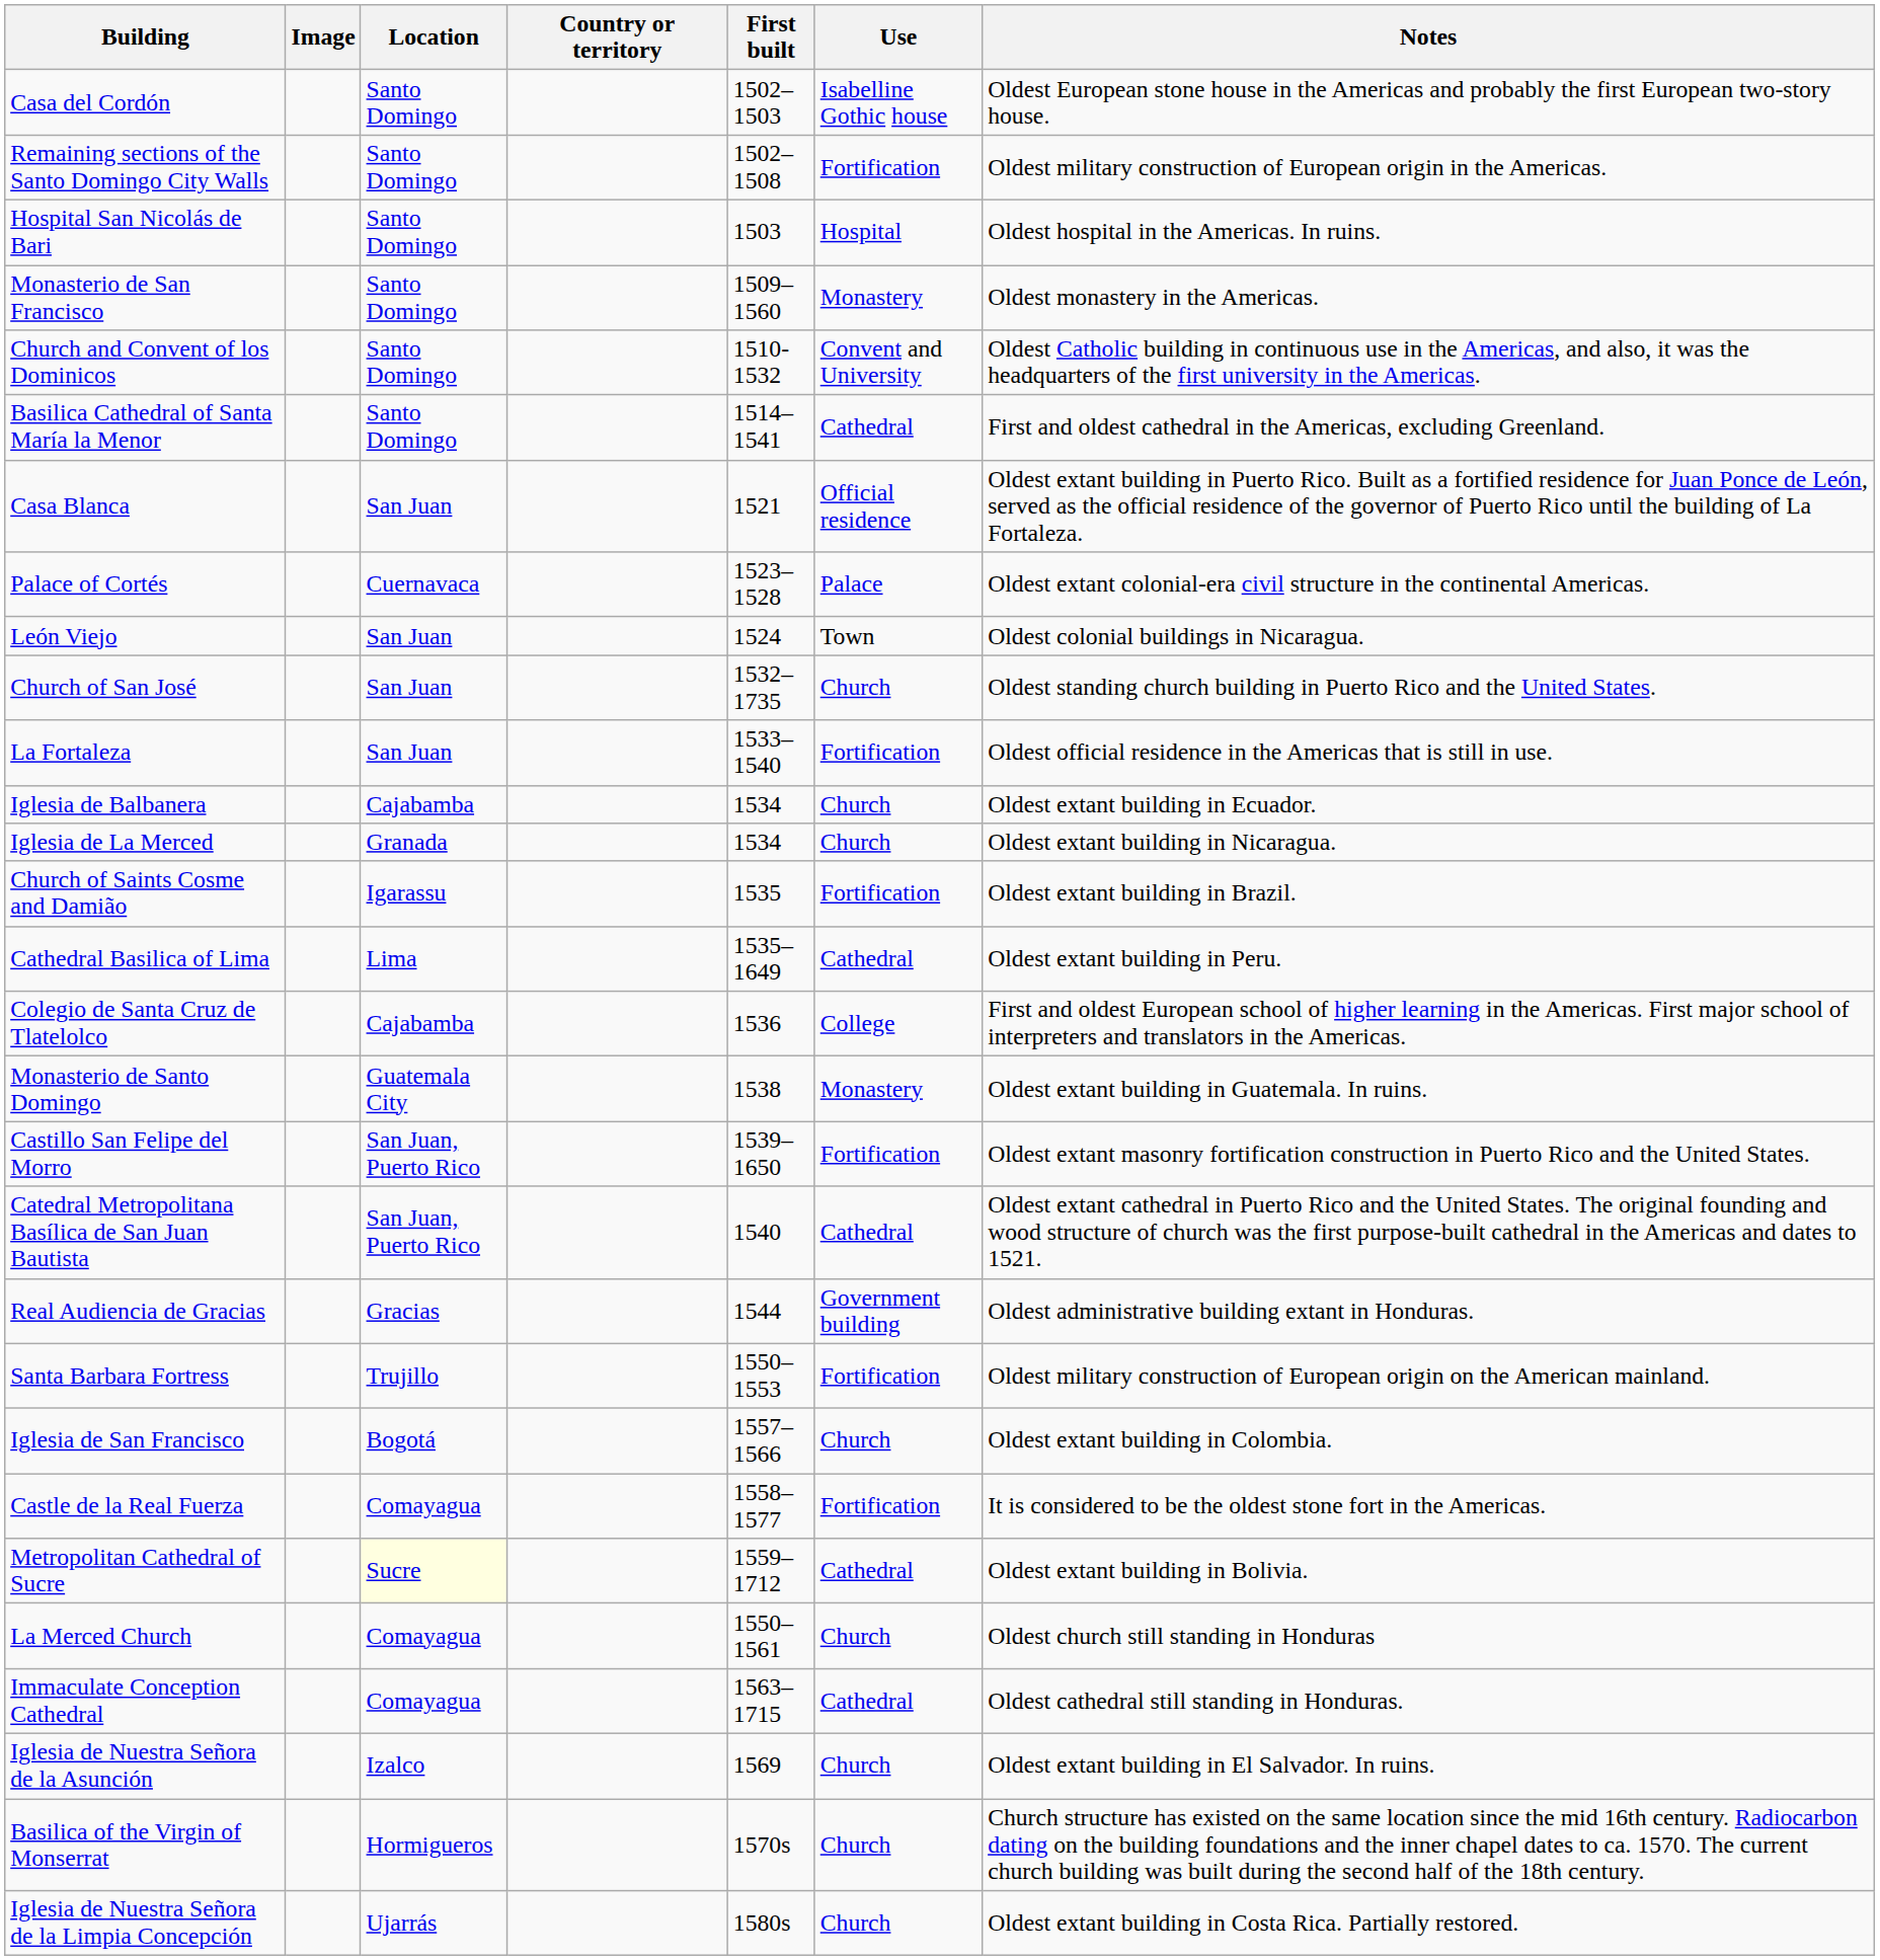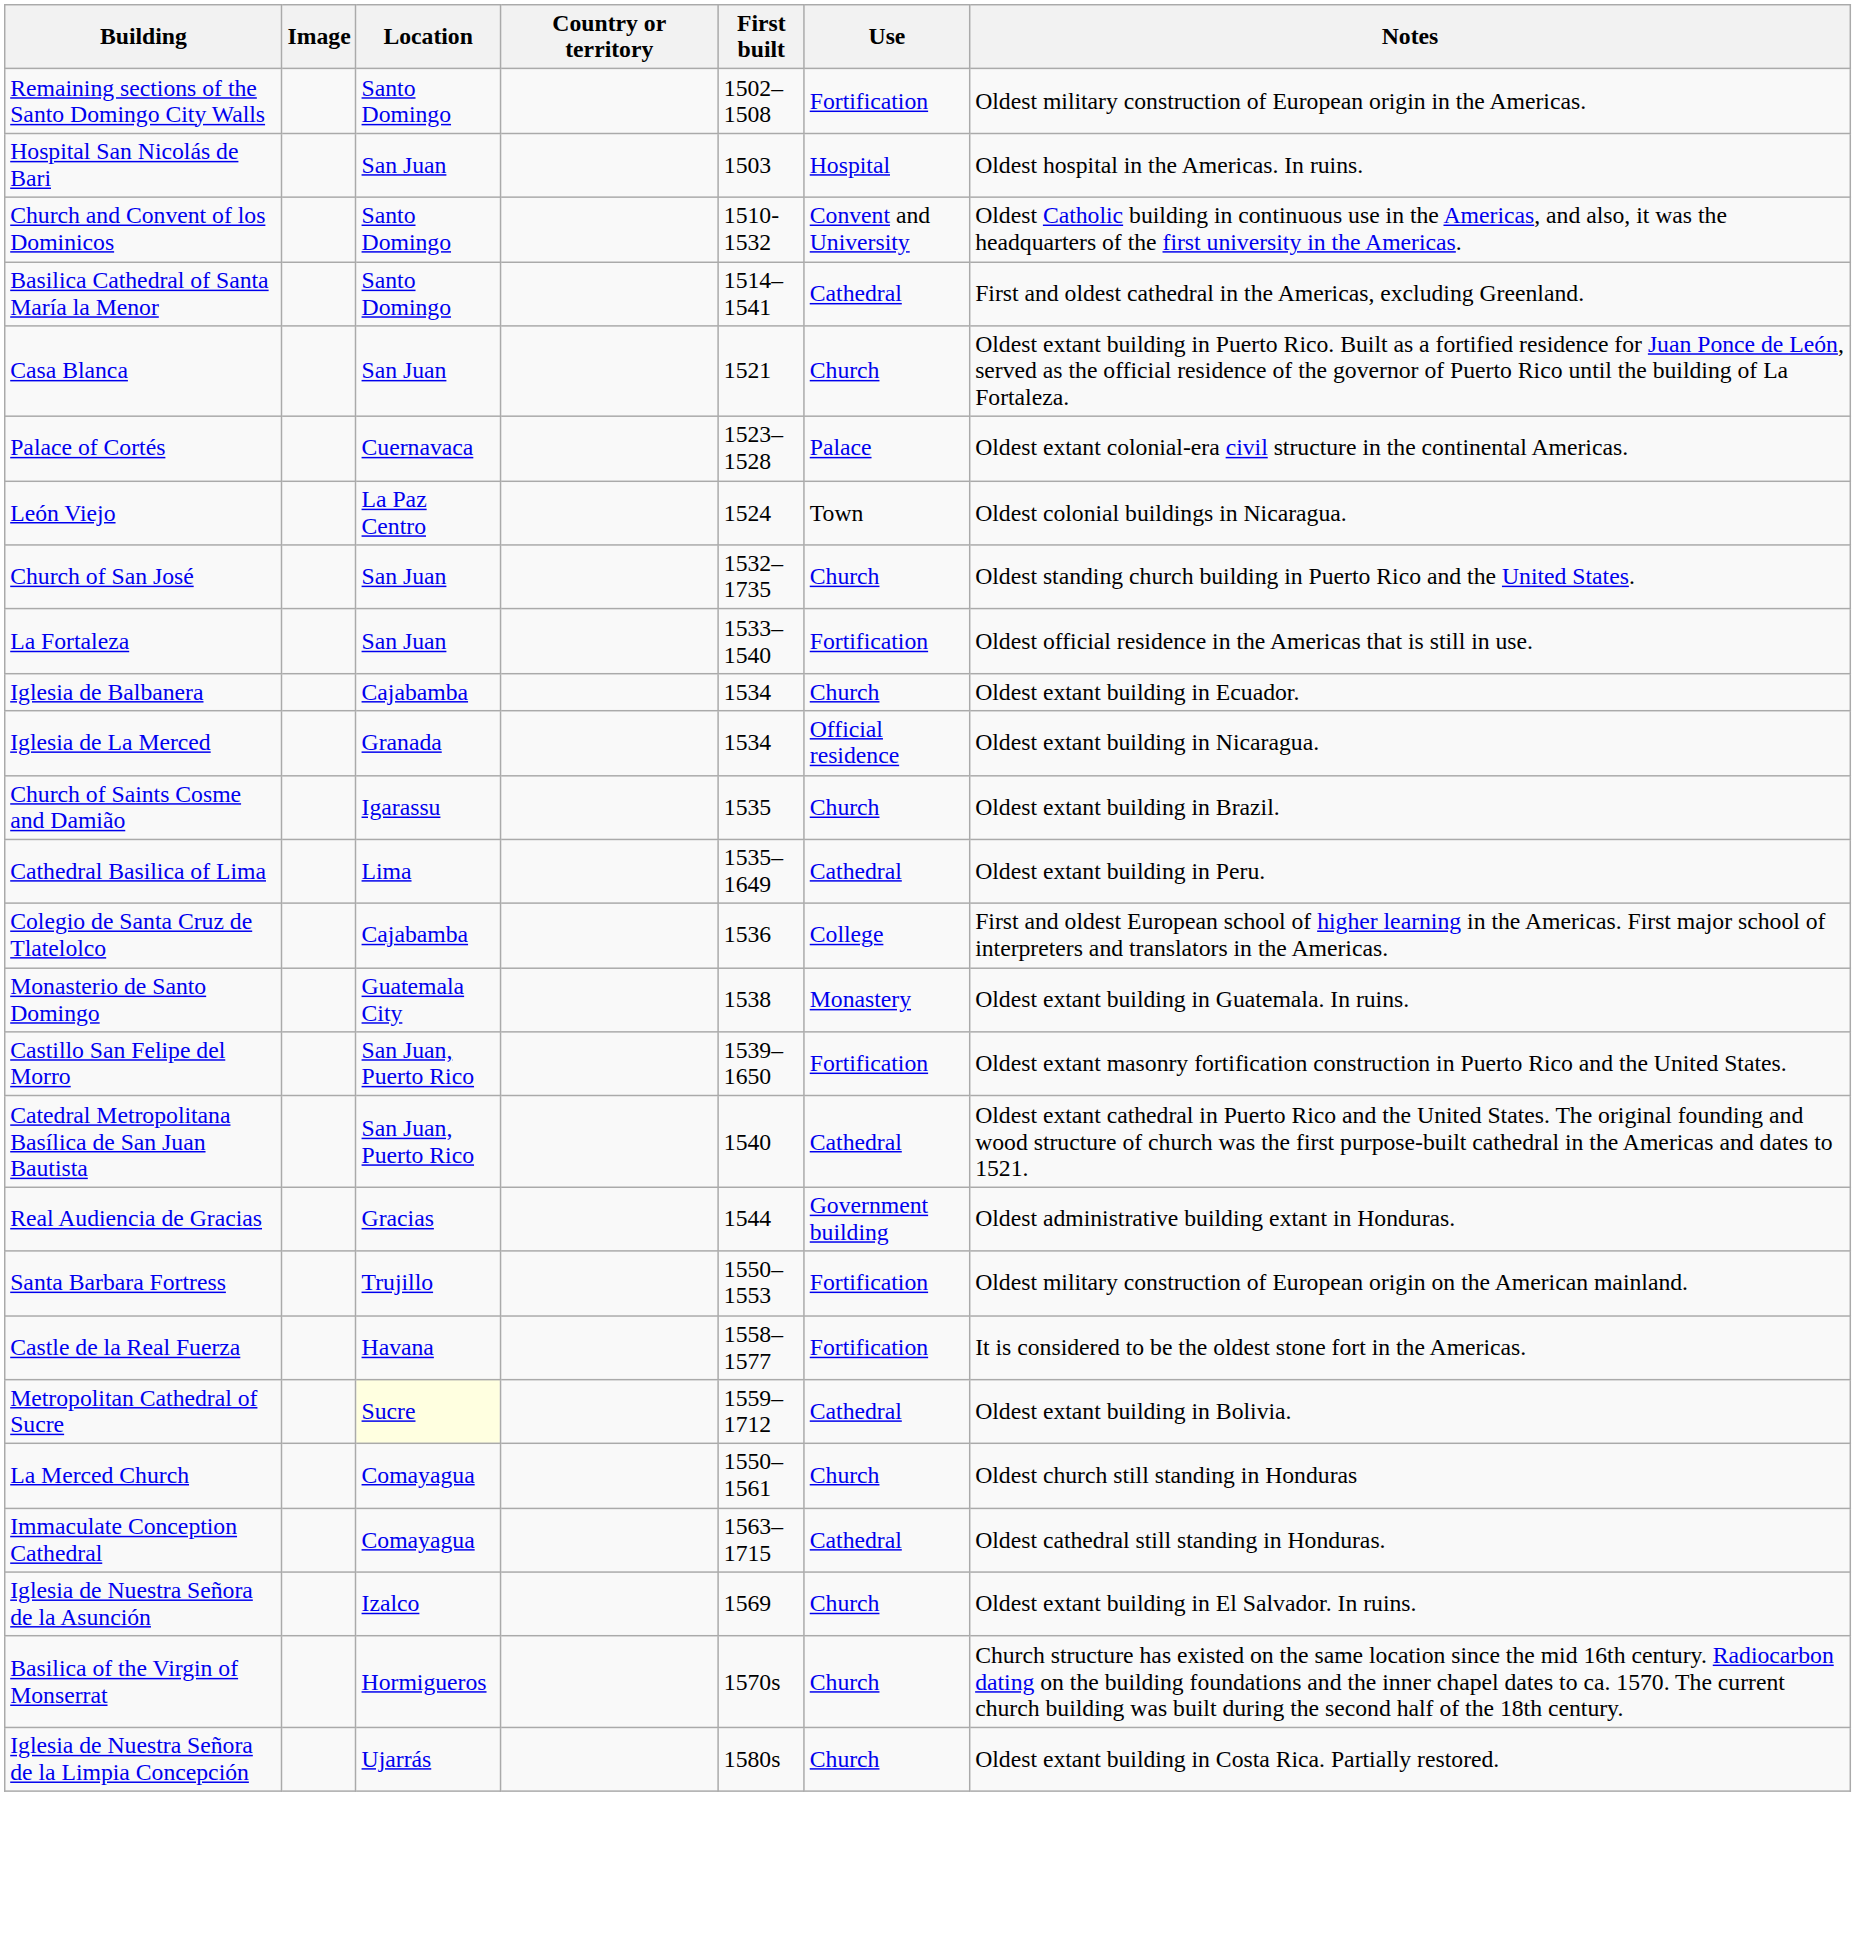- row: Casa del Cordón | Santo Domingo | 1502–1503 | Isabelline Gothic house | Oldest European stone house in the Americas and probably the first European two-story house.
Hospital San Nicolás de Bari | Location: Santo Domingo -> San Juan
- row: Monasterio de San Francisco | Santo Domingo | 1509–1560 | Monastery | Oldest monastery in the Americas.
Casa Blanca | Use: Official residence -> Church
León Viejo | Location: San Juan -> La Paz Centro
Iglesia de La Merced | Use: Church -> Official residence
Church of Saints Cosme and Damião | Use: Fortification -> Church
- row: Iglesia de San Francisco | Bogotá | 1557–1566 | Church | Oldest extant building in Colombia.
Castle de la Real Fuerza | Location: Comayagua -> Havana
